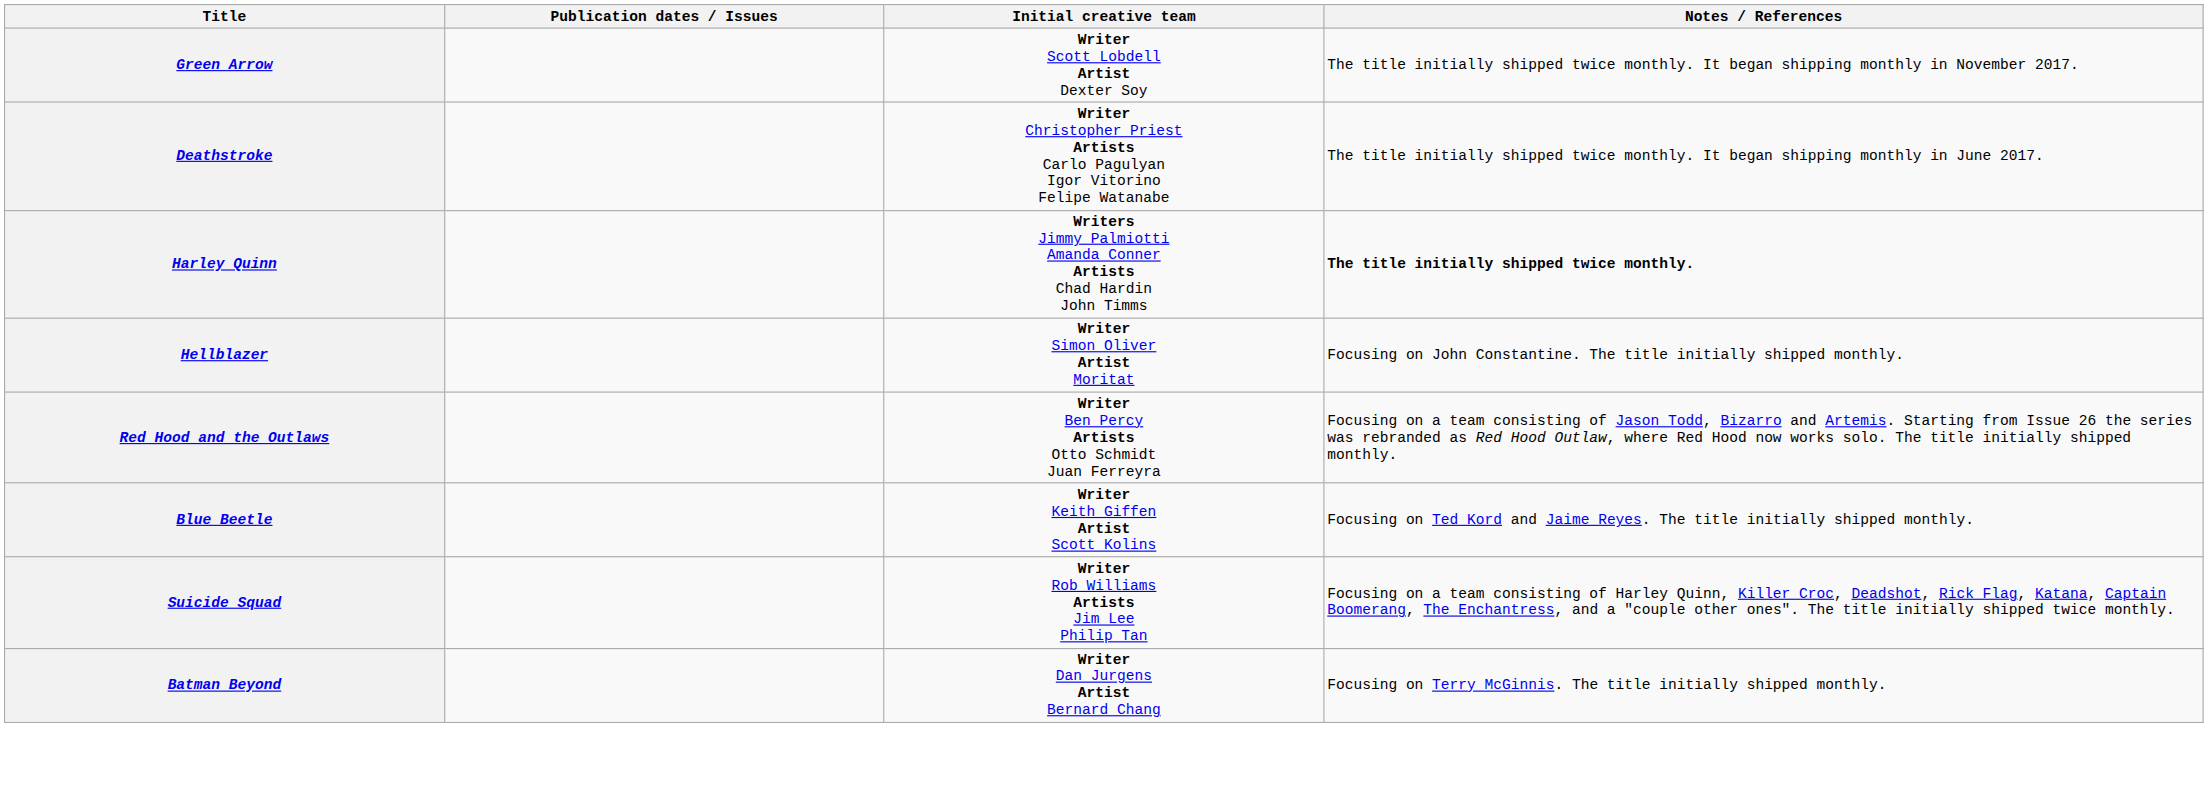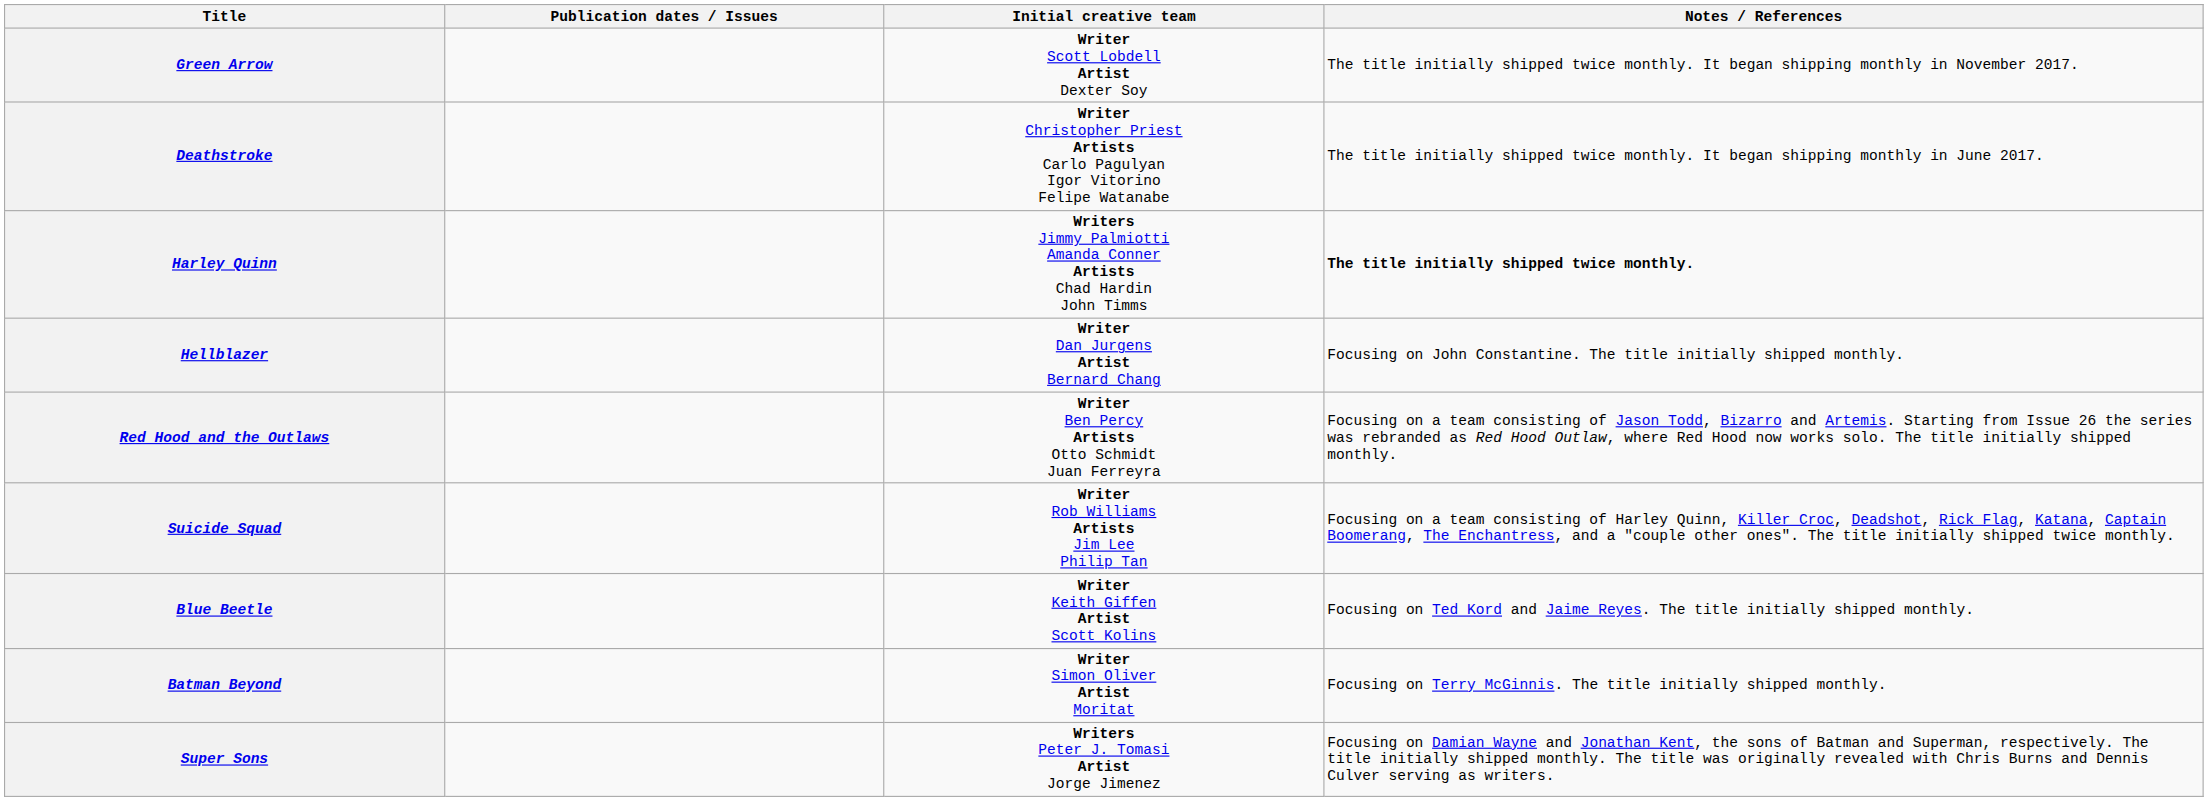Hellblazer | Initial creative team: Writer Simon Oliver Artist Moritat -> Writer Dan Jurgens Artist Bernard Chang
rows swapped: Suicide Squad <-> Blue Beetle
Batman Beyond | Initial creative team: Writer Dan Jurgens Artist Bernard Chang -> Writer Simon Oliver Artist Moritat
+ row: Super Sons | Writers Peter J. Tomasi Artist Jorge Jimenez | Focusing on Damian Wayne and Jonathan Kent, the sons of Batman and Superman, respectively. The title initially shipped monthly. The title was originally revealed with Chris Burns and Dennis Culver serving as writers.
